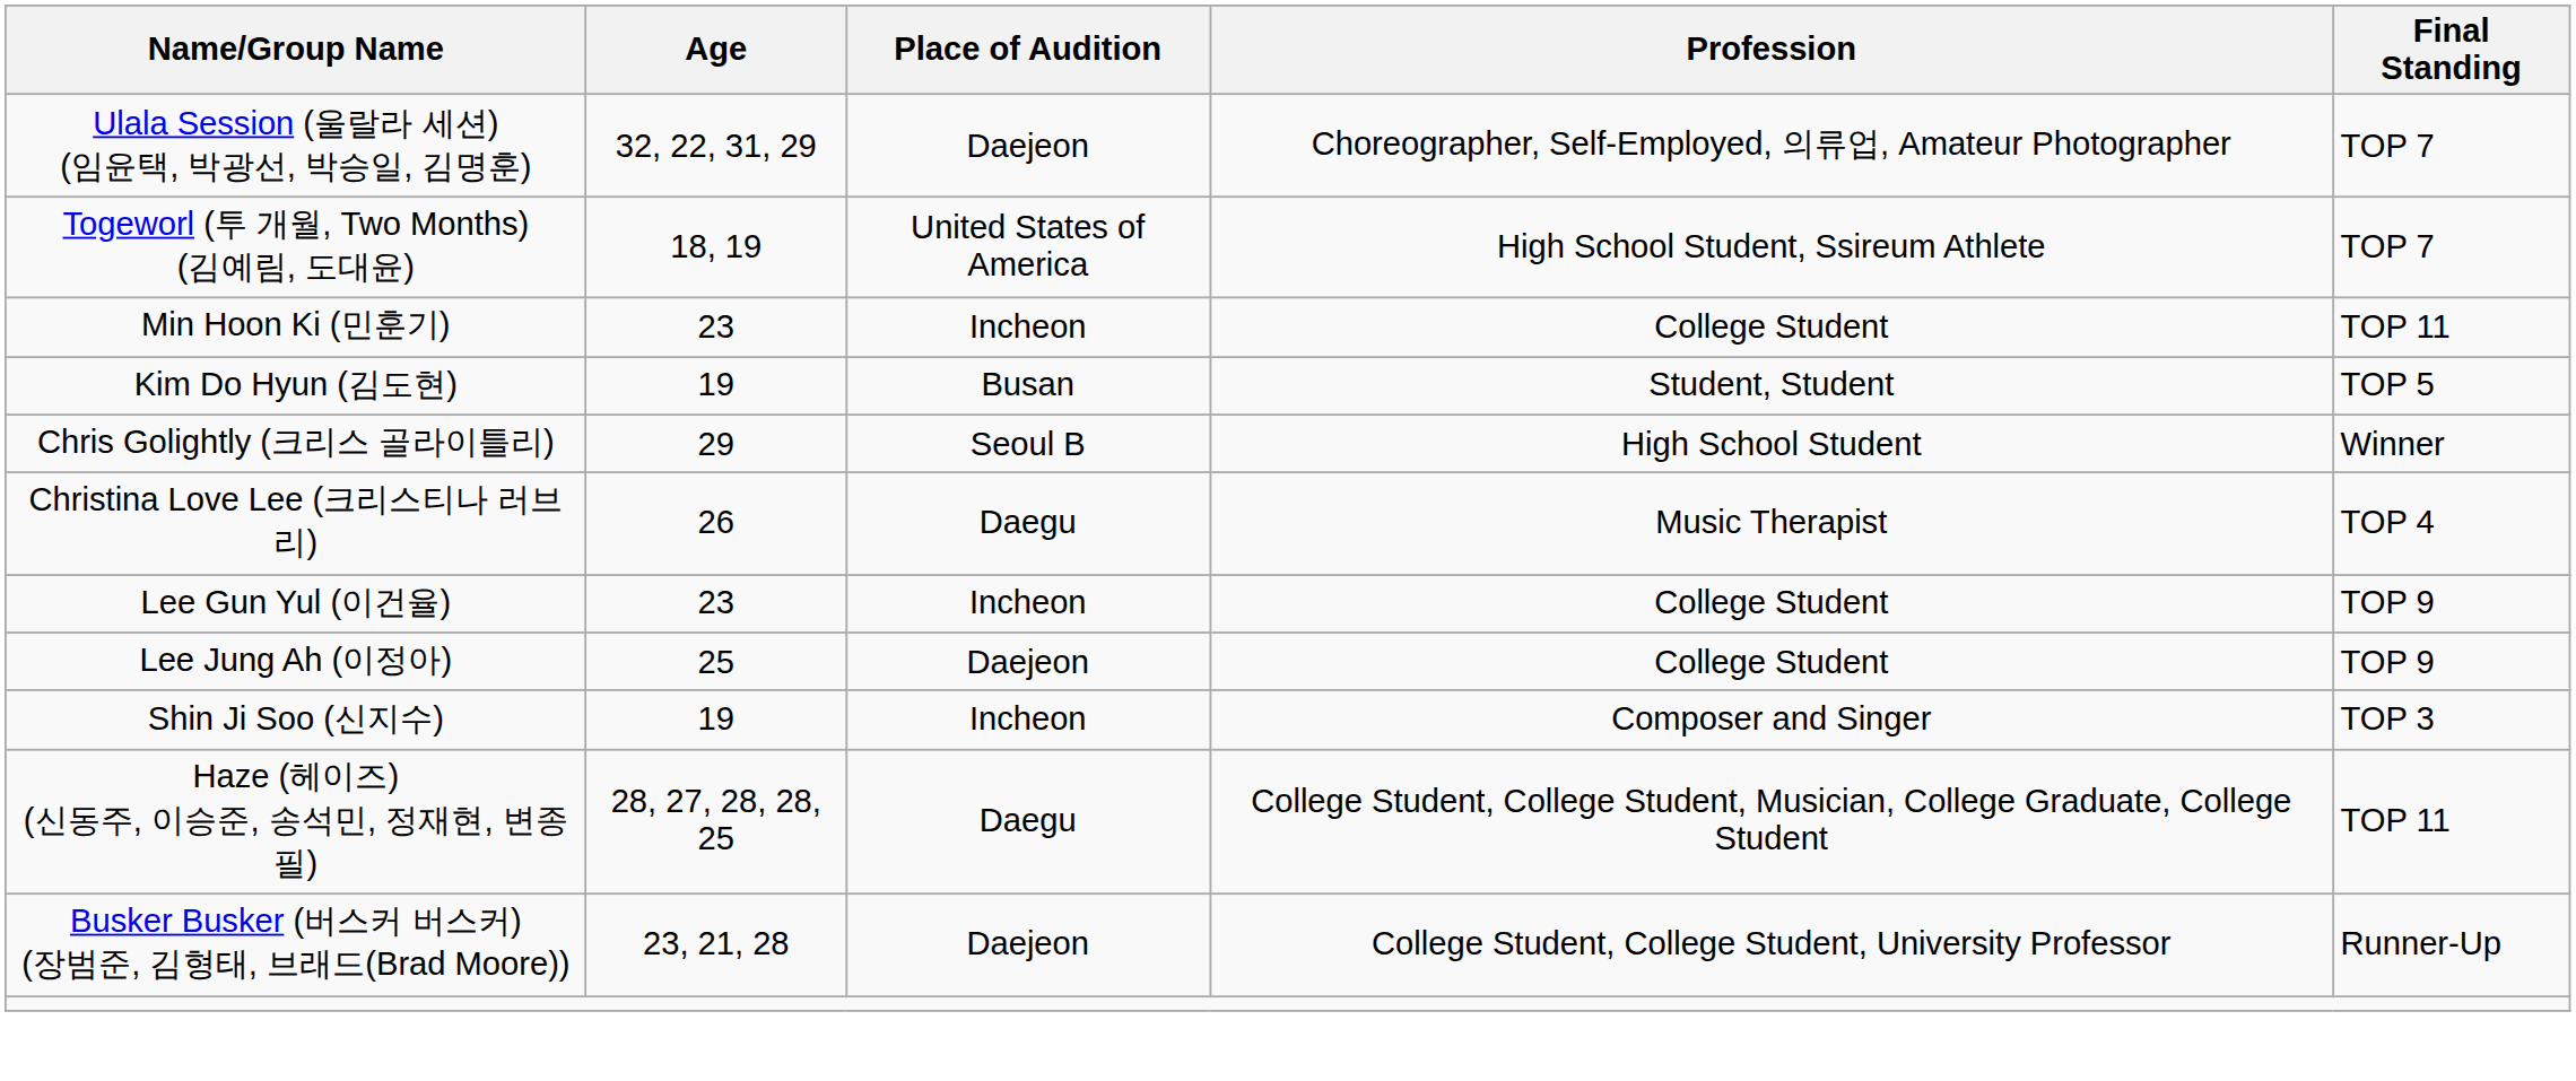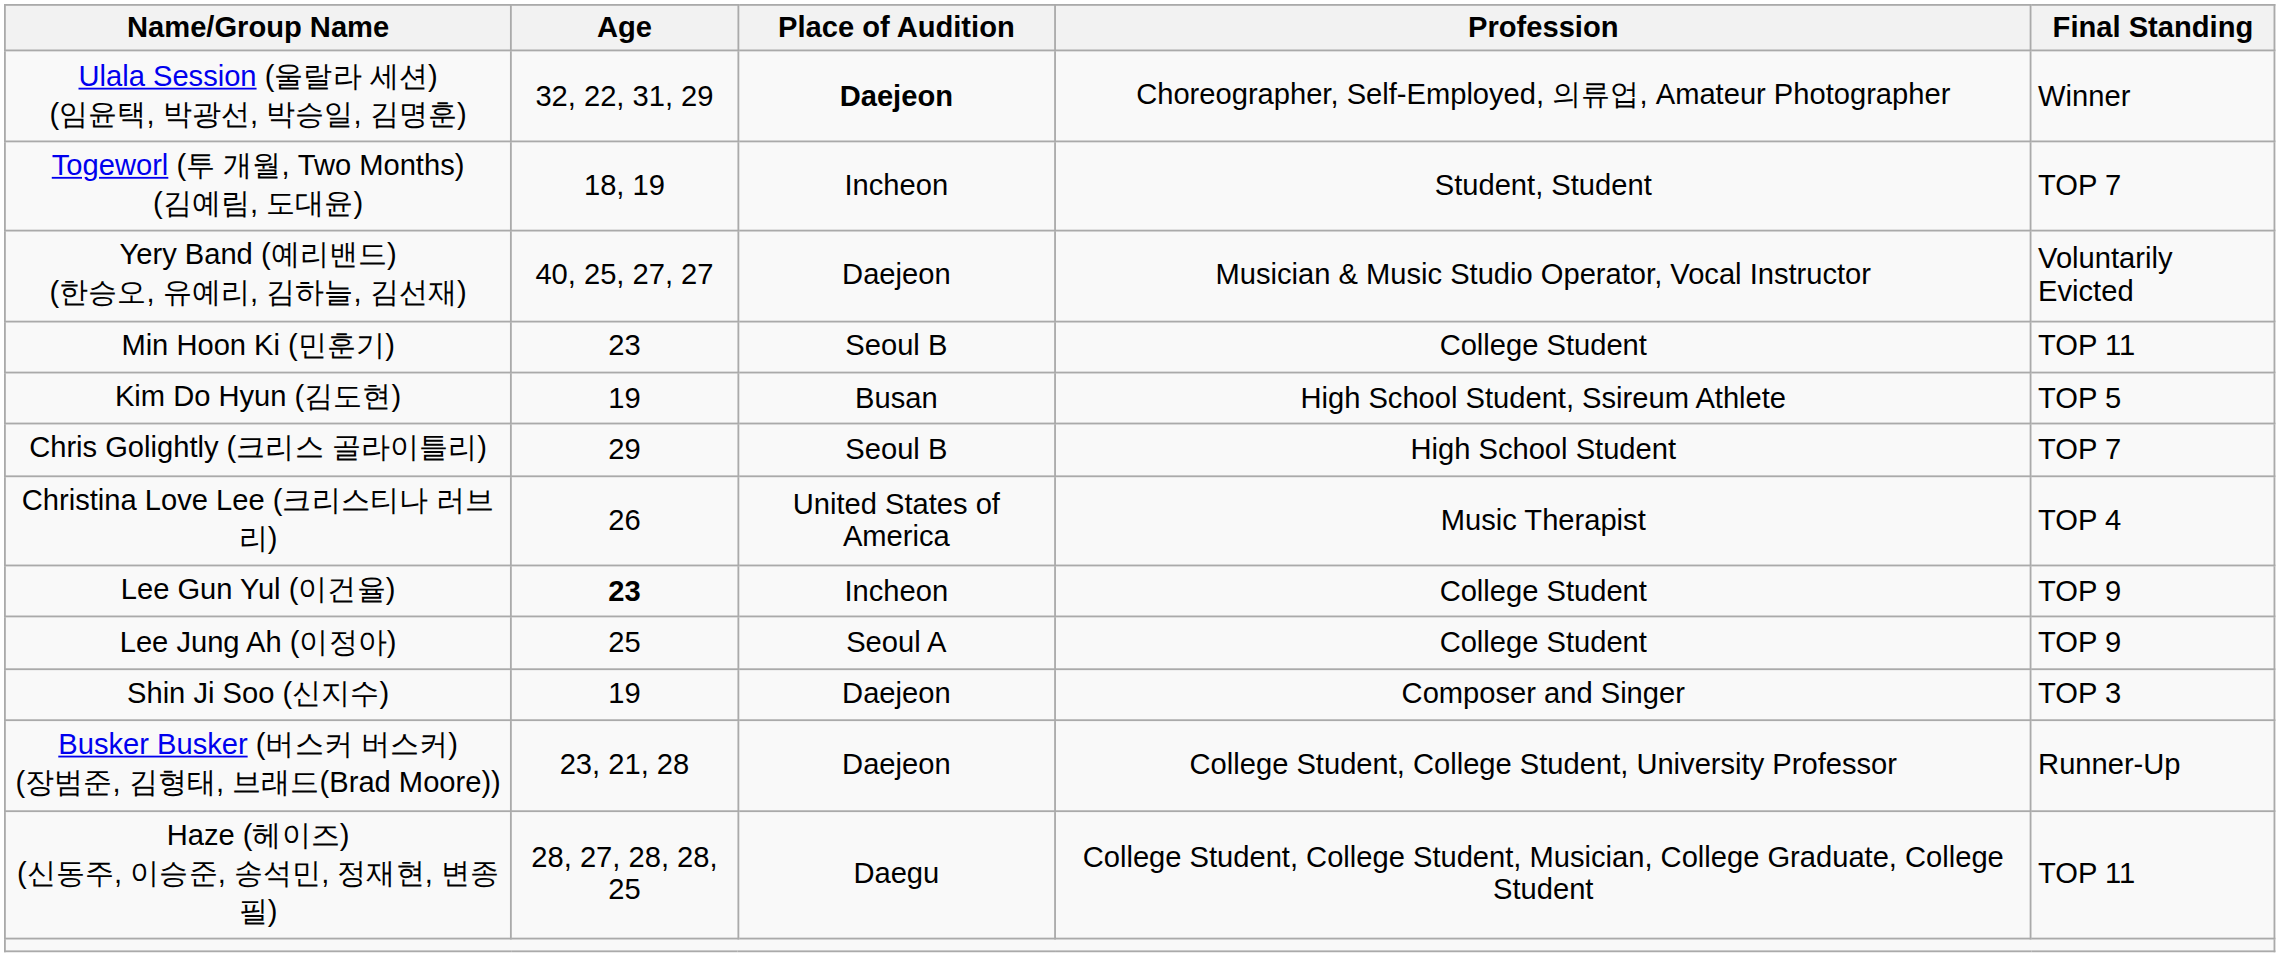Ulala Session (울랄라 세션) (임윤택, 박광선, 박승일, 김명훈) | Place of Audition: normal -> bold
Ulala Session (울랄라 세션) (임윤택, 박광선, 박승일, 김명훈) | Final Standing: TOP 7 -> Winner
Togeworl (투 개월, Two Months) (김예림, 도대윤) | Place of Audition: United States of America -> Incheon
Togeworl (투 개월, Two Months) (김예림, 도대윤) | Profession: High School Student, Ssireum Athlete -> Student, Student
+ row: Yery Band (예리밴드) (한승오, 유예리, 김하늘, 김선재) | 40, 25, 27, 27 | Daejeon | Musician & Music Studio Operator, Vocal Instructor | Voluntarily Evicted
Min Hoon Ki (민훈기) | Place of Audition: Incheon -> Seoul B
Kim Do Hyun (김도현) | Profession: Student, Student -> High School Student, Ssireum Athlete
Chris Golightly (크리스 골라이틀리) | Final Standing: Winner -> TOP 7
Christina Love Lee (크리스티나 러브 리) | Place of Audition: Daegu -> United States of America
Lee Gun Yul (이건율) | Age: normal -> bold
Lee Jung Ah (이정아) | Place of Audition: Daejeon -> Seoul A
Shin Ji Soo (신지수) | Place of Audition: Incheon -> Daejeon
rows swapped: Haze (헤이즈) (신동주, 이승준, 송석민, 정재현, 변종필) <-> Busker Busker (버스커 버스커) (장범준, 김형태, 브래드(Brad Moore))
